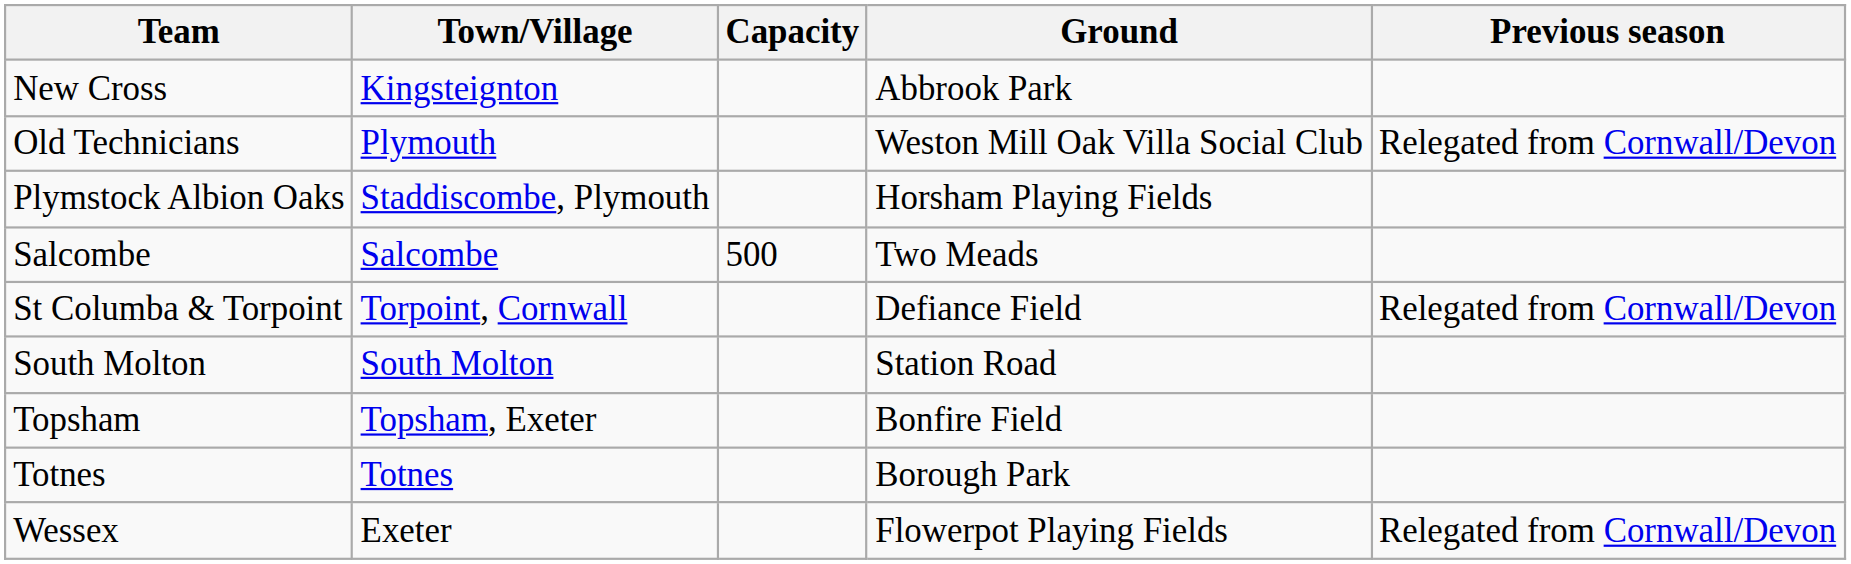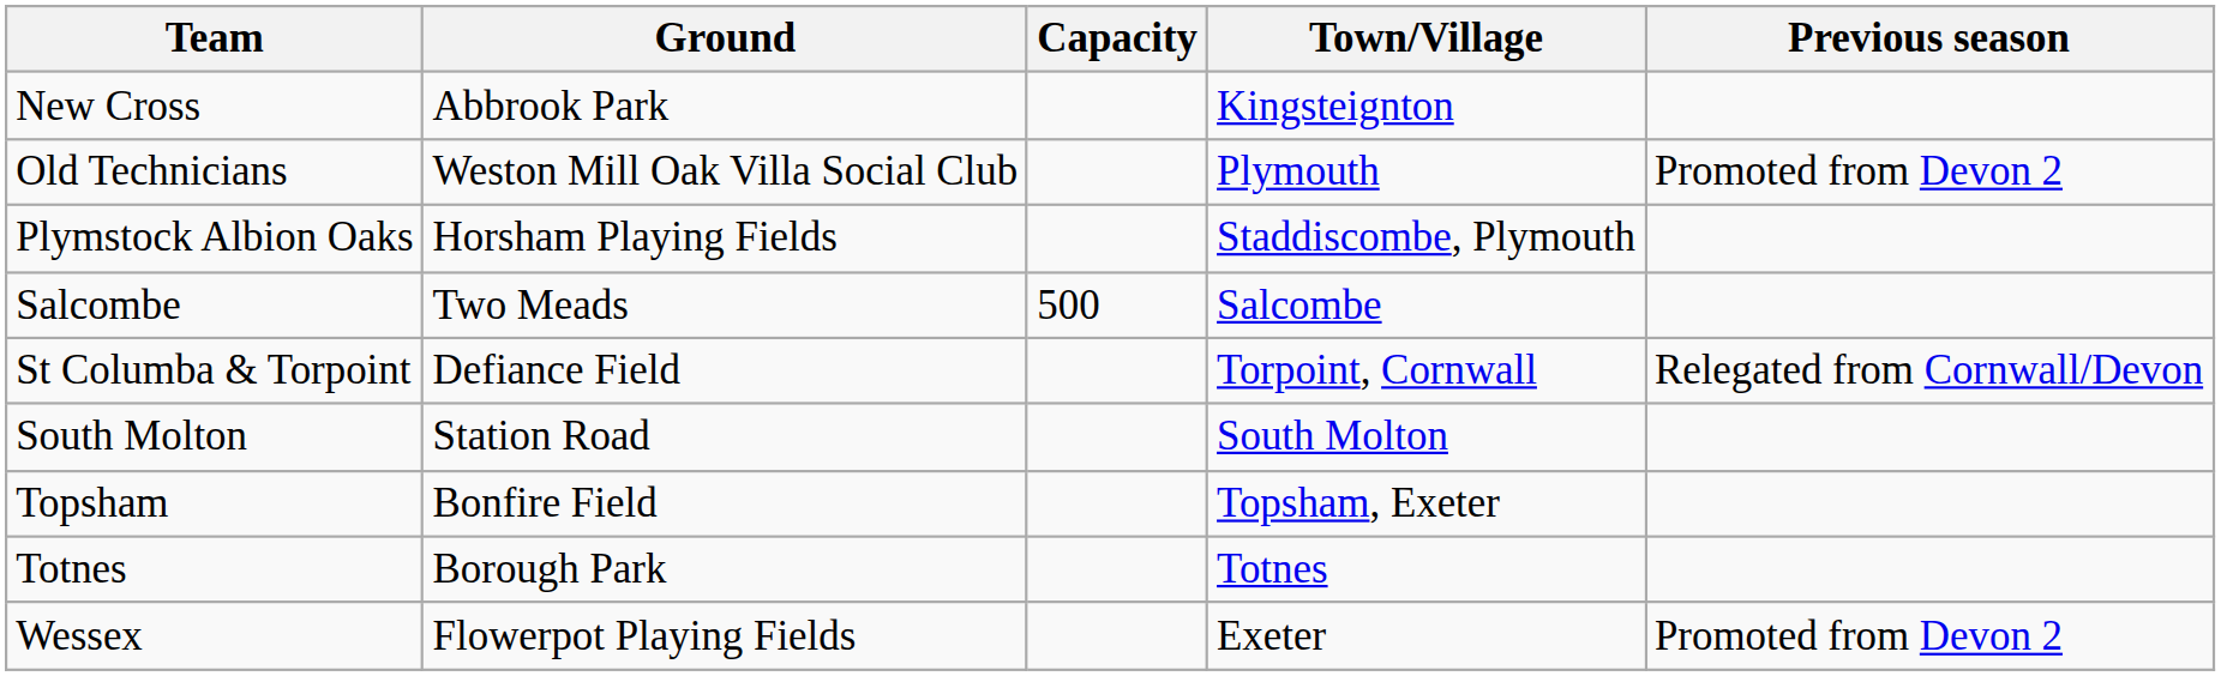columns swapped: Ground <-> Town/Village
Old Technicians | Previous season: Relegated from Cornwall/Devon -> Promoted from Devon 2
Wessex | Previous season: Relegated from Cornwall/Devon -> Promoted from Devon 2
